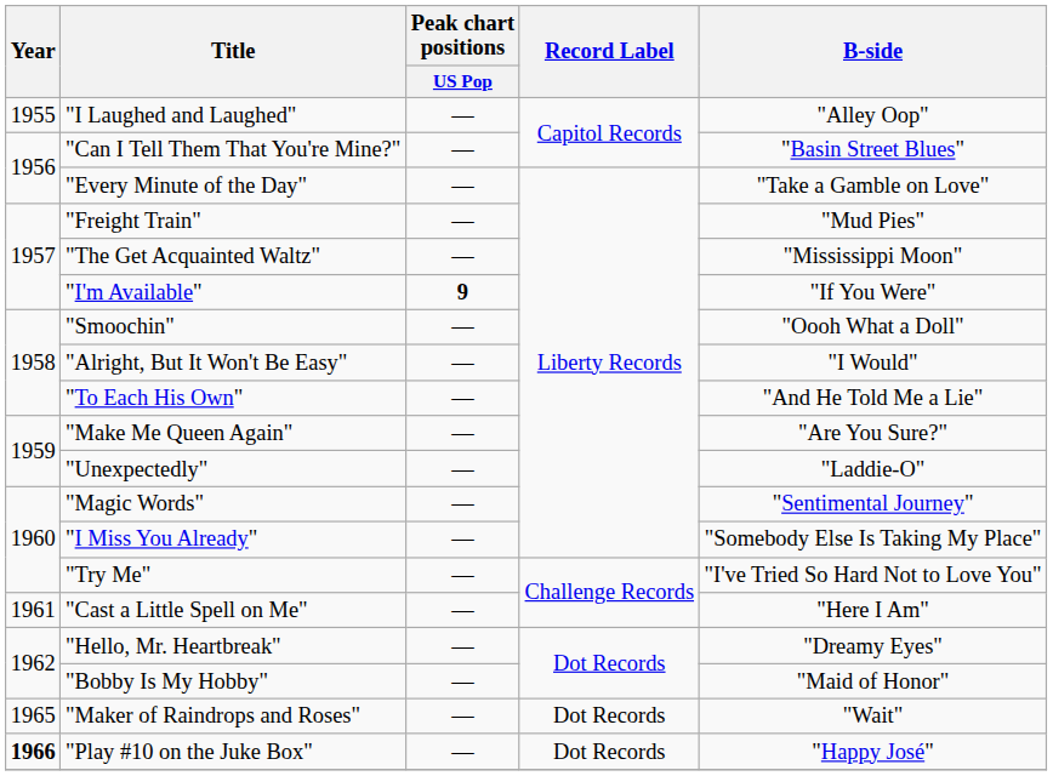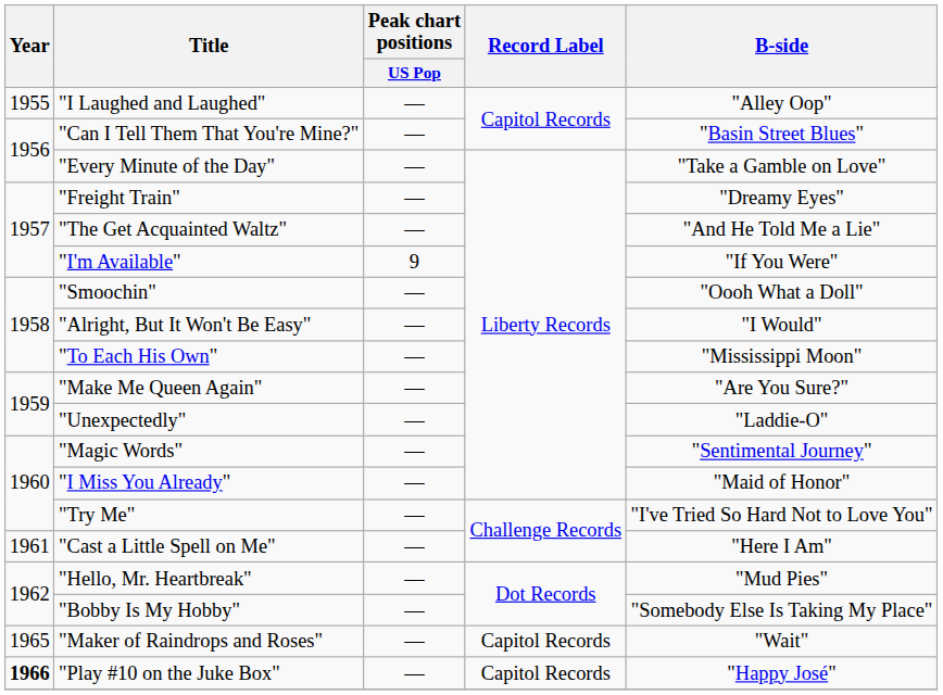"Freight Train" | B-side: "Mud Pies" -> "Dreamy Eyes"
"The Get Acquainted Waltz" | B-side: "Mississippi Moon" -> "And He Told Me a Lie"
"I'm Available" | Peak chart positions / US Pop: bold -> normal
"To Each His Own" | B-side: "And He Told Me a Lie" -> "Mississippi Moon"
"I Miss You Already" | B-side: "Somebody Else Is Taking My Place" -> "Maid of Honor"
"Hello, Mr. Heartbreak" | B-side: "Dreamy Eyes" -> "Mud Pies"
"Bobby Is My Hobby" | B-side: "Maid of Honor" -> "Somebody Else Is Taking My Place"
"Maker of Raindrops and Roses" | Record Label: Dot Records -> Capitol Records
"Play #10 on the Juke Box" | Record Label: Dot Records -> Capitol Records
